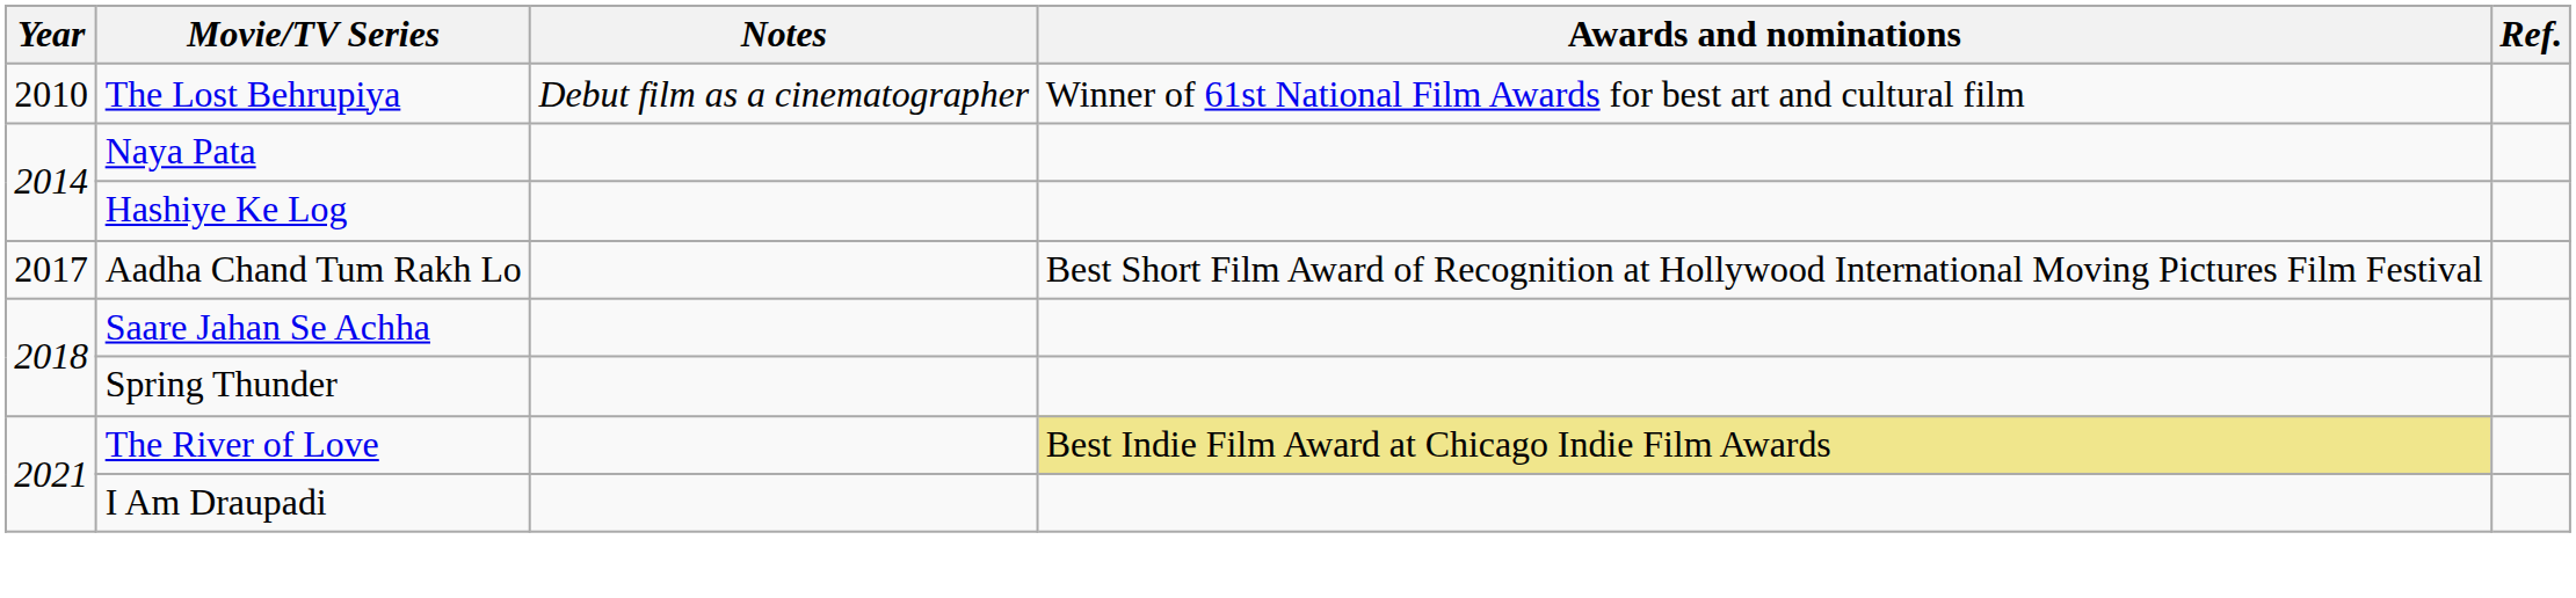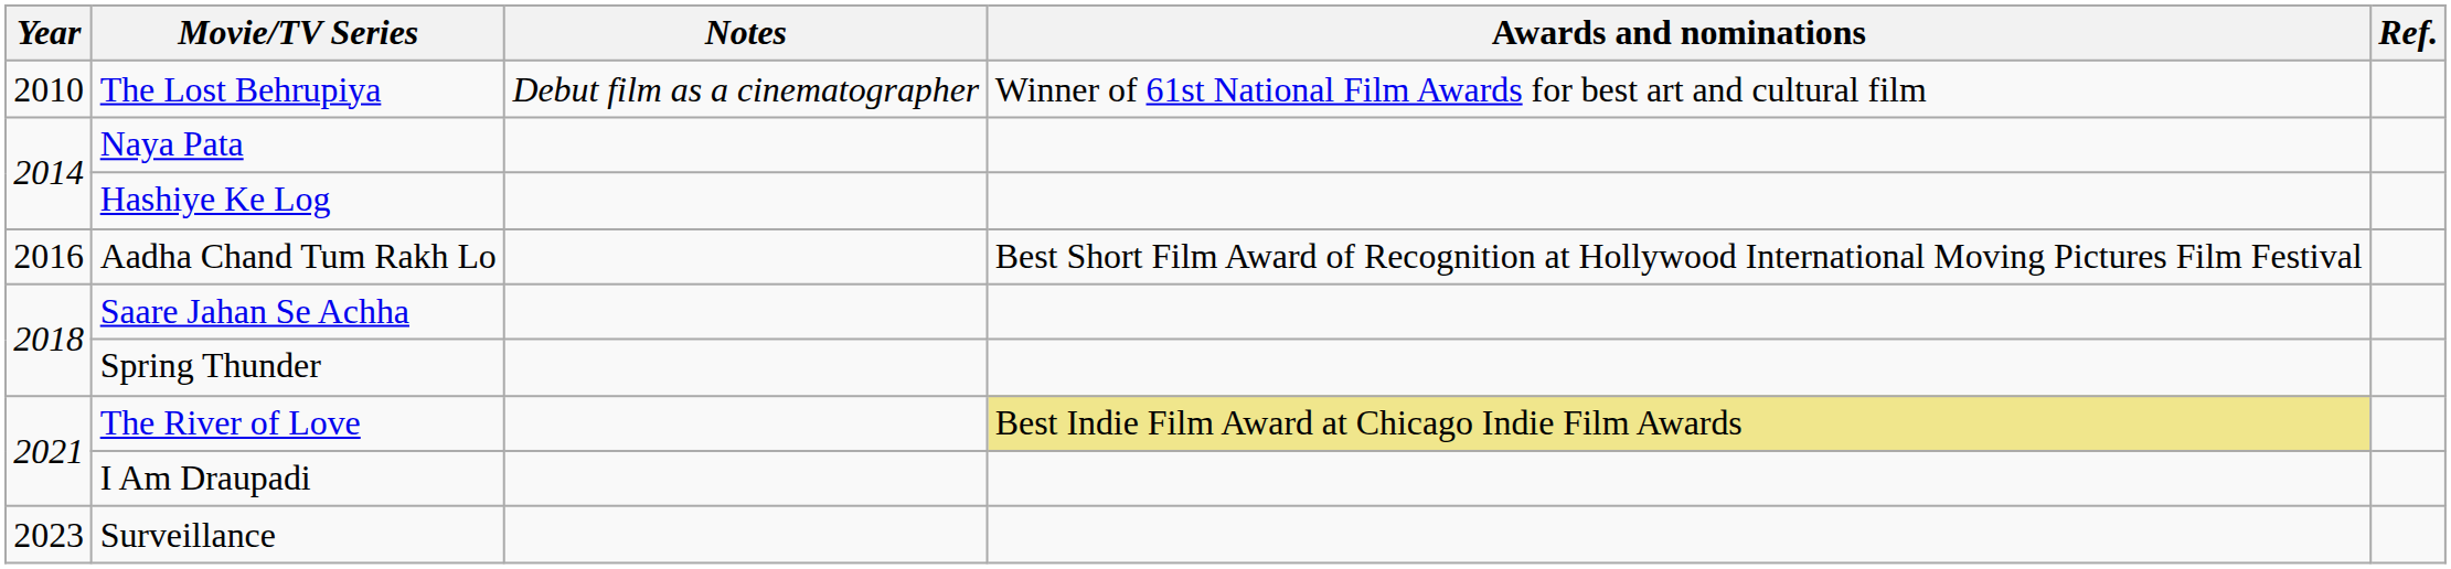Aadha Chand Tum Rakh Lo | Year: 2017 -> 2016
+ row: 2023 | Surveillance
